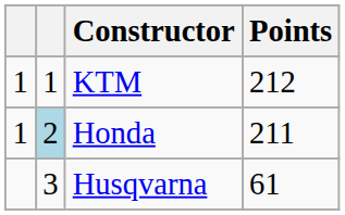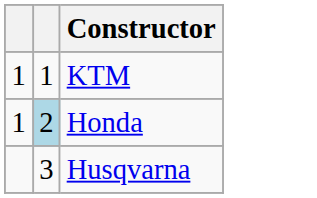- column: Points | 212 | 211 | 61
